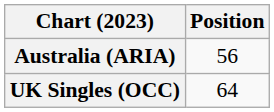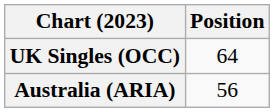rows swapped: Australia (ARIA) <-> UK Singles (OCC)
